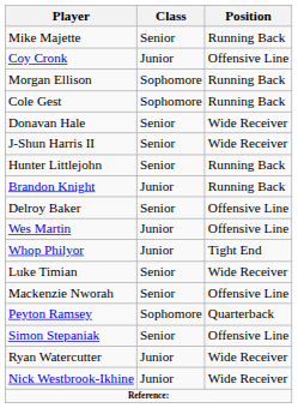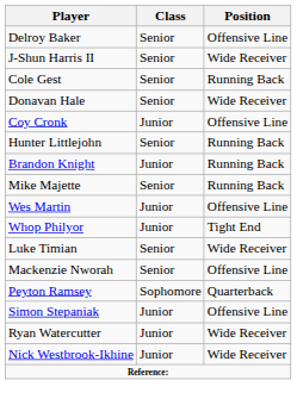rows swapped: Delroy Baker <-> Mike Majette
rows swapped: Coy Cronk <-> J-Shun Harris II
- row: Morgan Ellison | Sophomore | Running Back
Cole Gest | Class: Sophomore -> Senior
Simon Stepaniak | Class: Senior -> Junior
